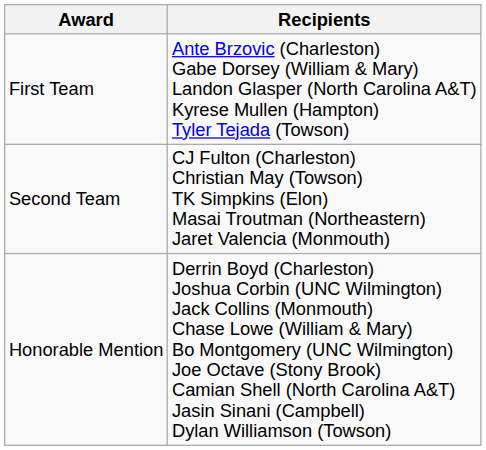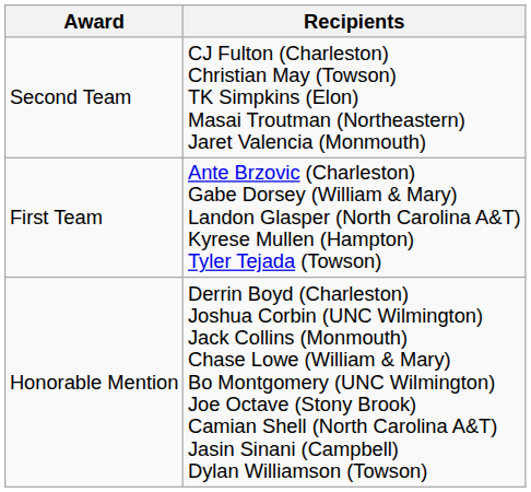rows swapped: First Team <-> Second Team
